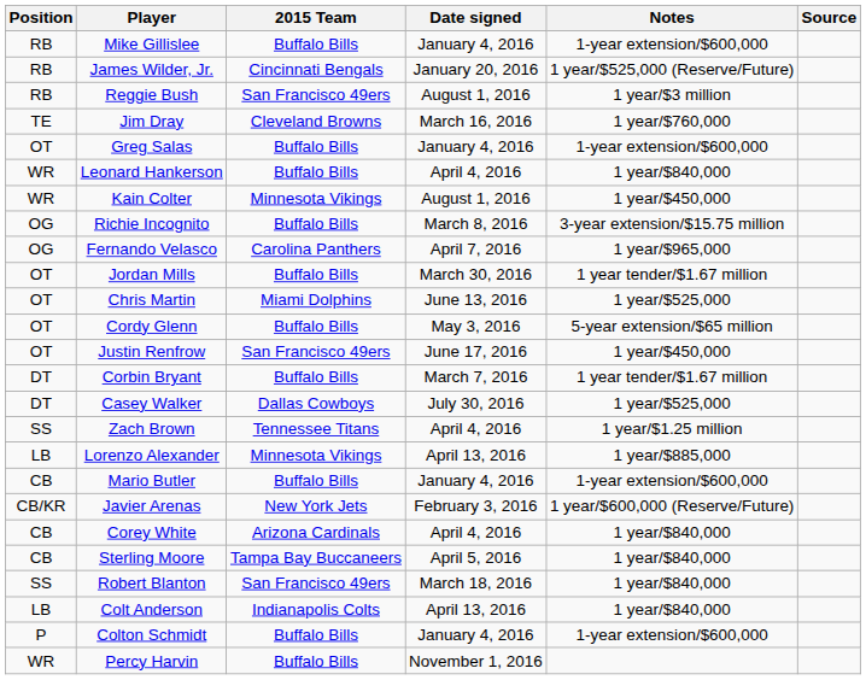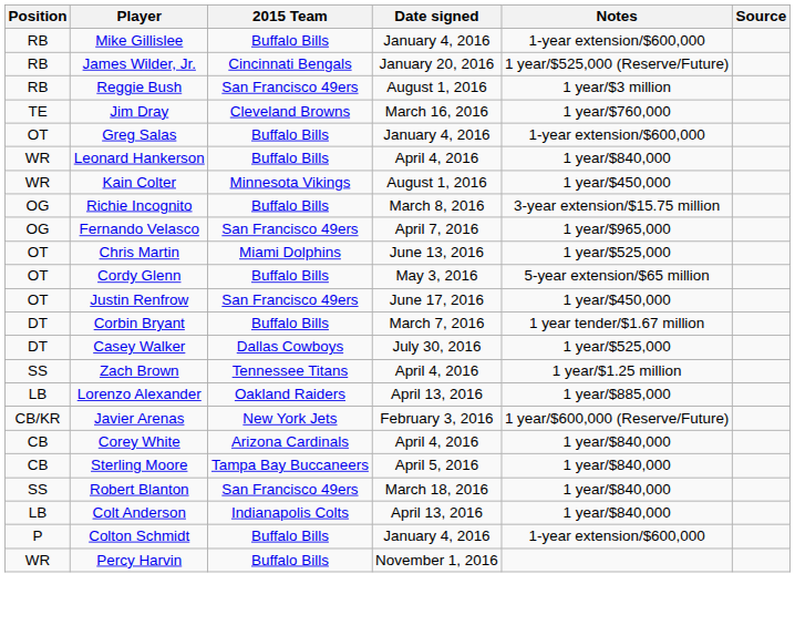Fernando Velasco | 2015 Team: Carolina Panthers -> San Francisco 49ers
- row: OT | Jordan Mills | Buffalo Bills | March 30, 2016 | 1 year tender/$1.67 million
Lorenzo Alexander | 2015 Team: Minnesota Vikings -> Oakland Raiders
- row: CB | Mario Butler | Buffalo Bills | January 4, 2016 | 1-year extension/$600,000
